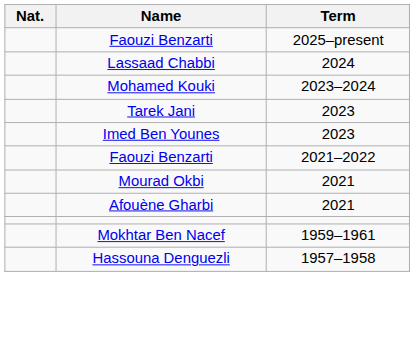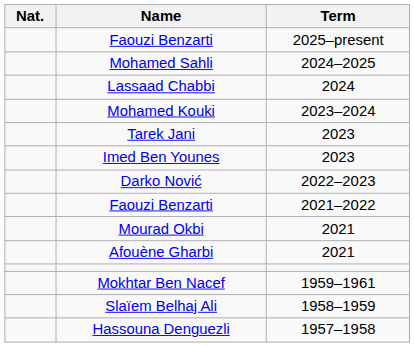+ row: Mohamed Sahli | 2024–2025
+ row: Darko Nović | 2022–2023
+ row: Slaïem Belhaj Ali | 1958–1959
